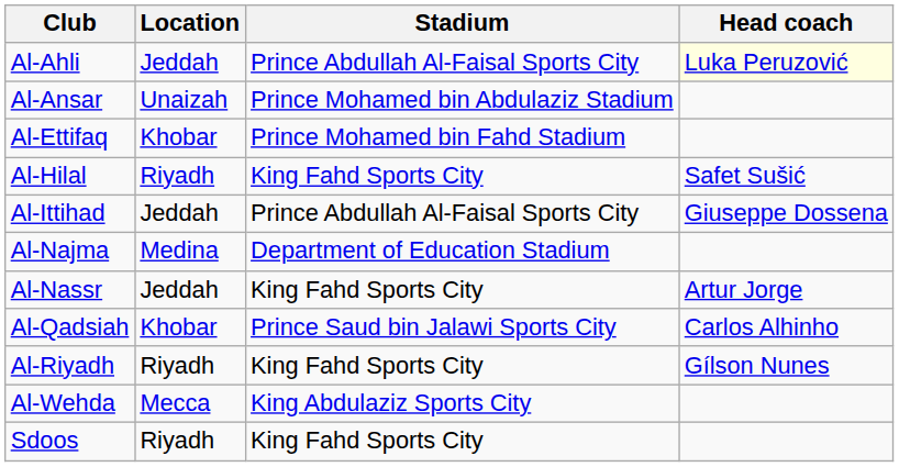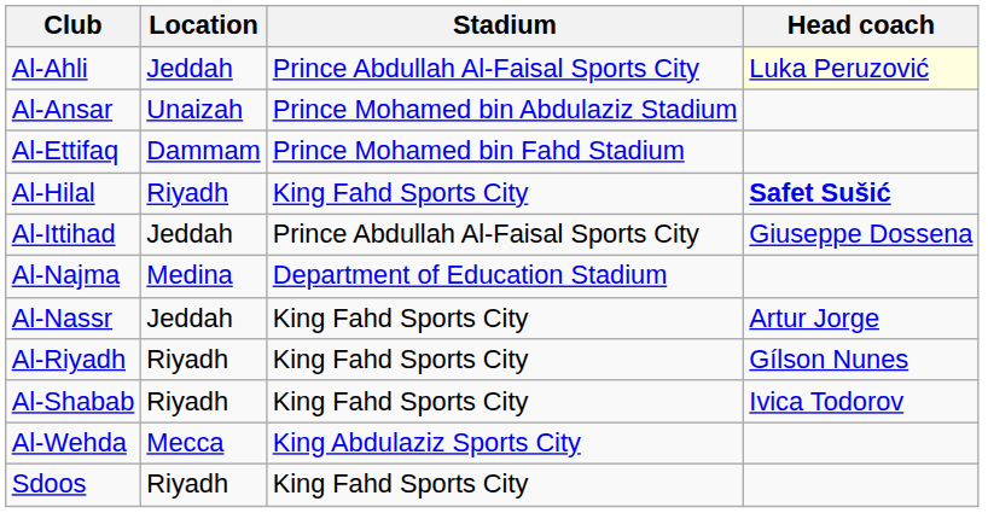Al-Ettifaq | Location: Khobar -> Dammam
Al-Hilal | Head coach: normal -> bold
- row: Al-Qadsiah | Khobar | Prince Saud bin Jalawi Sports City | Carlos Alhinho
+ row: Al-Shabab | Riyadh | King Fahd Sports City | Ivica Todorov
